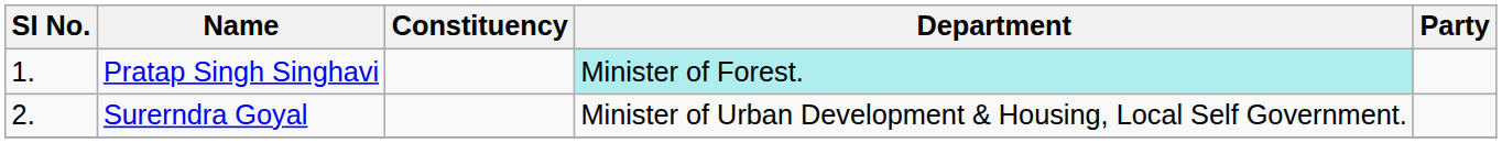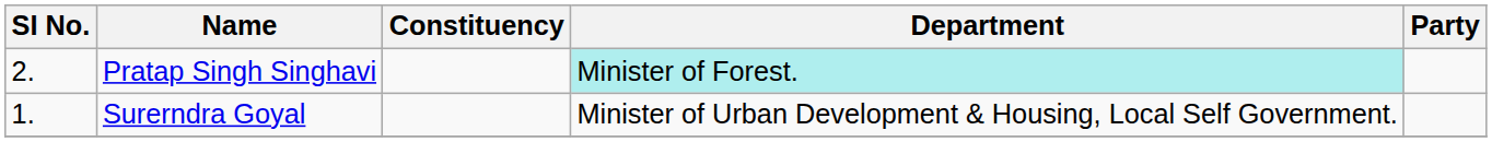Pratap Singh Singhavi | SI No.: 1. -> 2.
Surerndra Goyal | SI No.: 2. -> 1.
